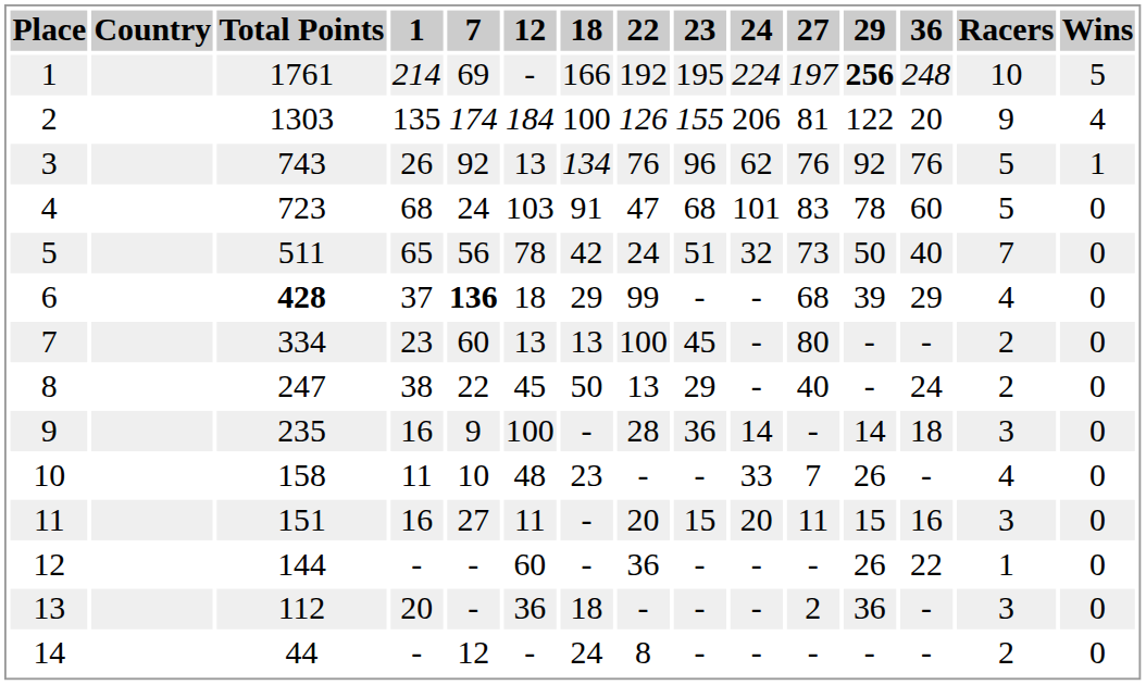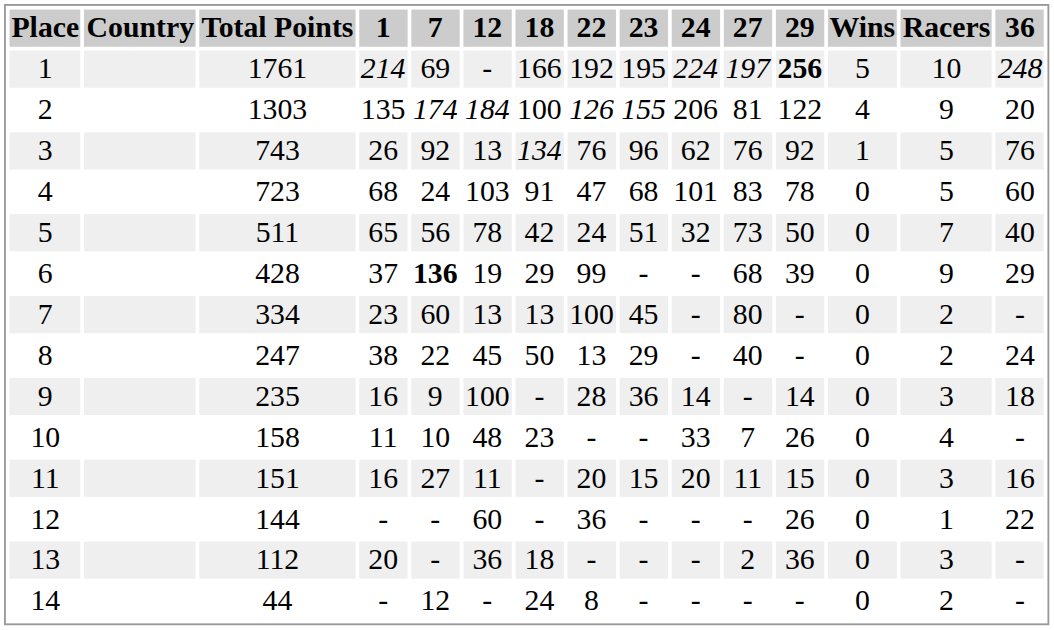columns swapped: 36 <-> Wins
6 | Total Points: bold -> normal
6 | 12: 18 -> 19
6 | Racers: 4 -> 9
